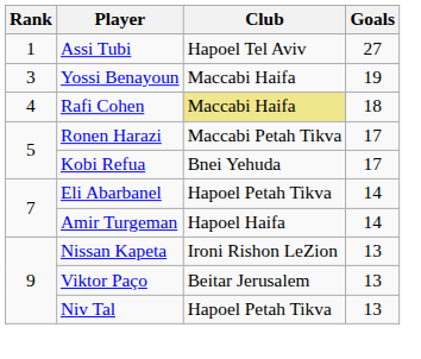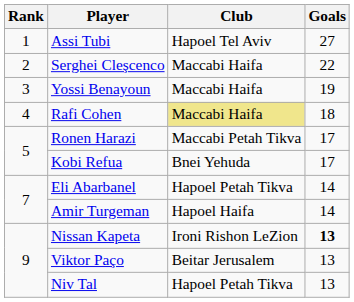+ row: 2 | Serghei Cleşcenco | Maccabi Haifa | 22
Nissan Kapeta | Goals: normal -> bold
